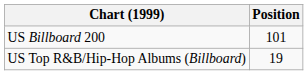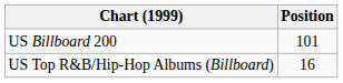US Top R&B/Hip-Hop Albums (Billboard) | Position: 19 -> 16
